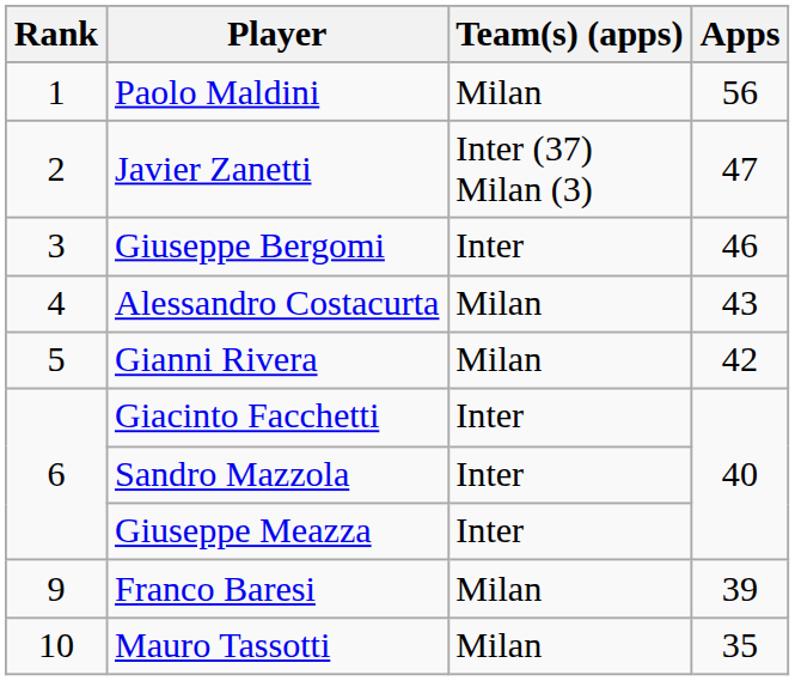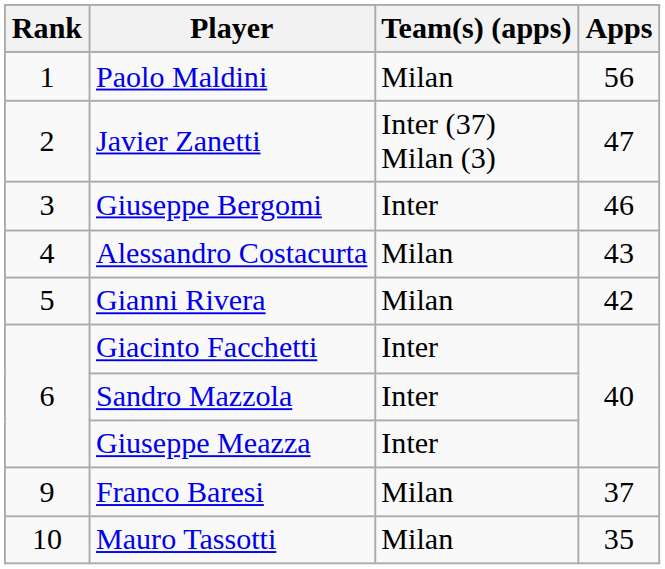Franco Baresi | Apps: 39 -> 37
